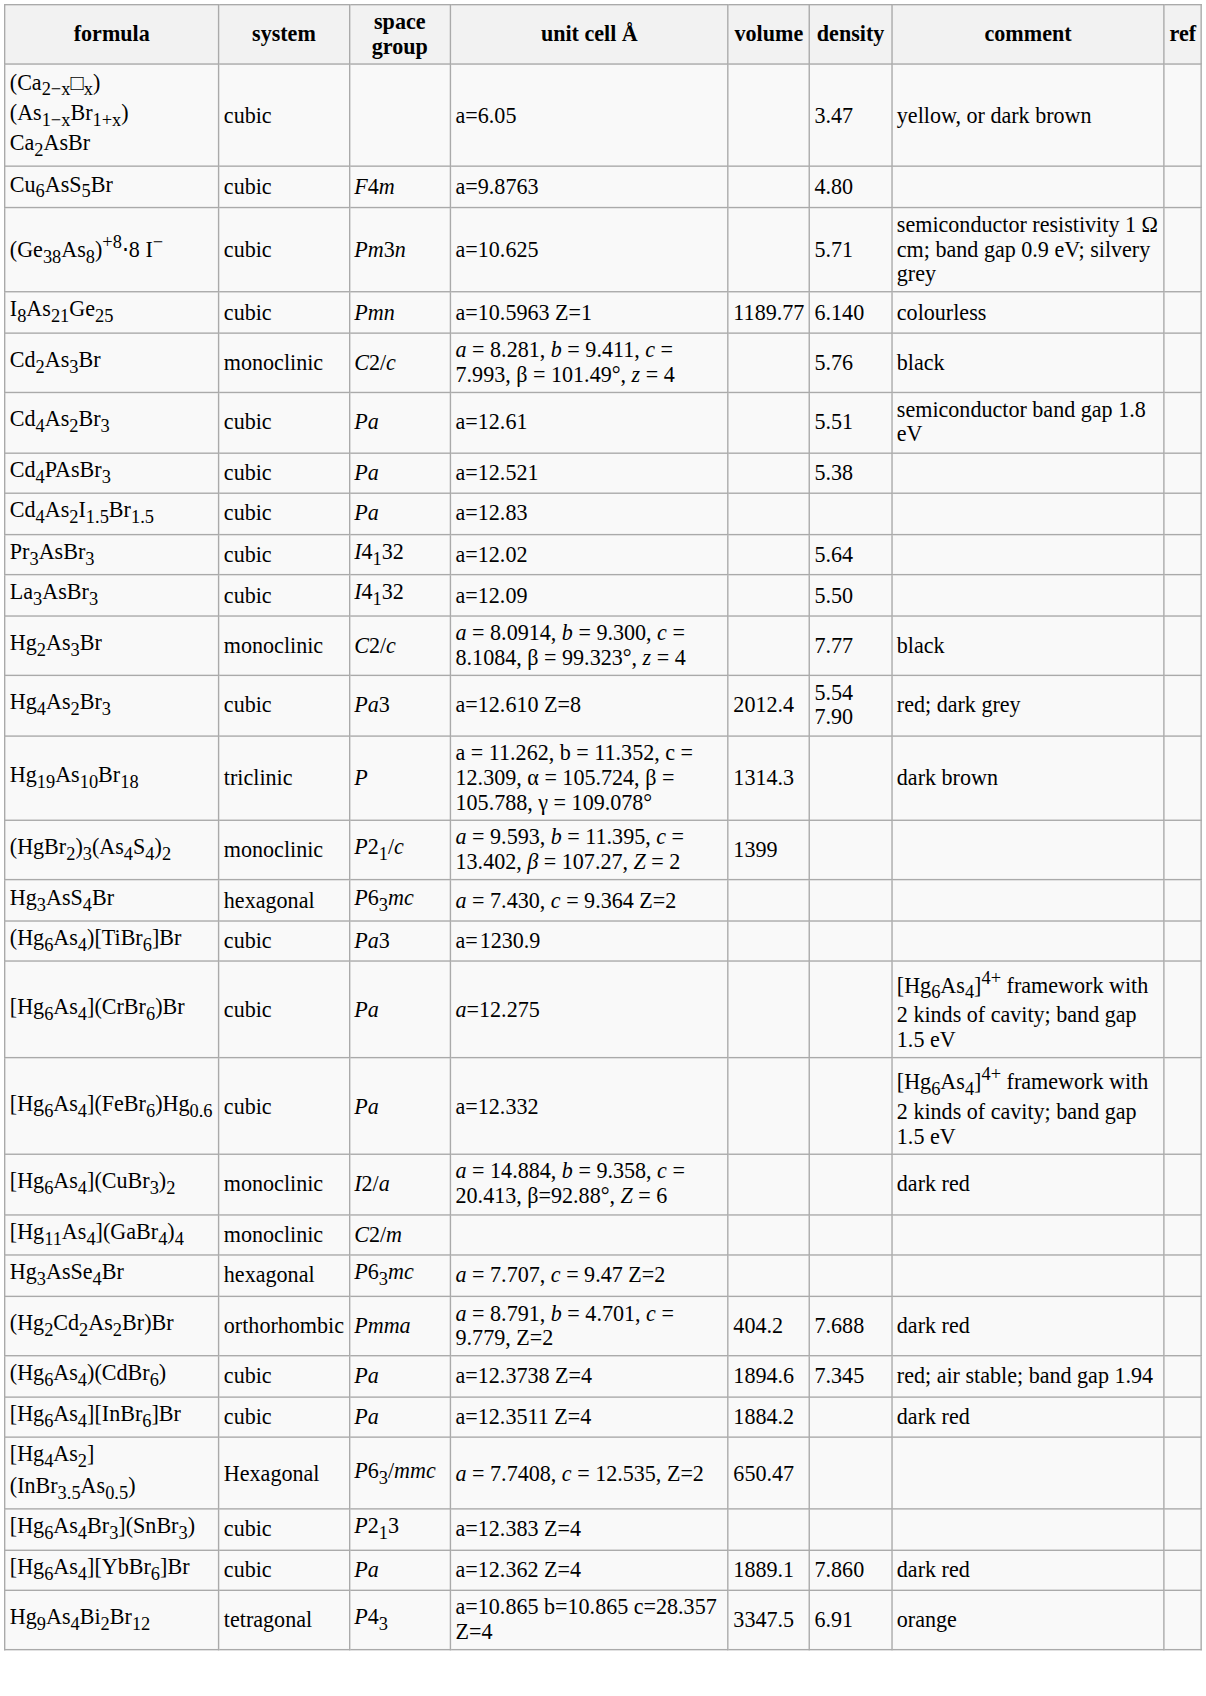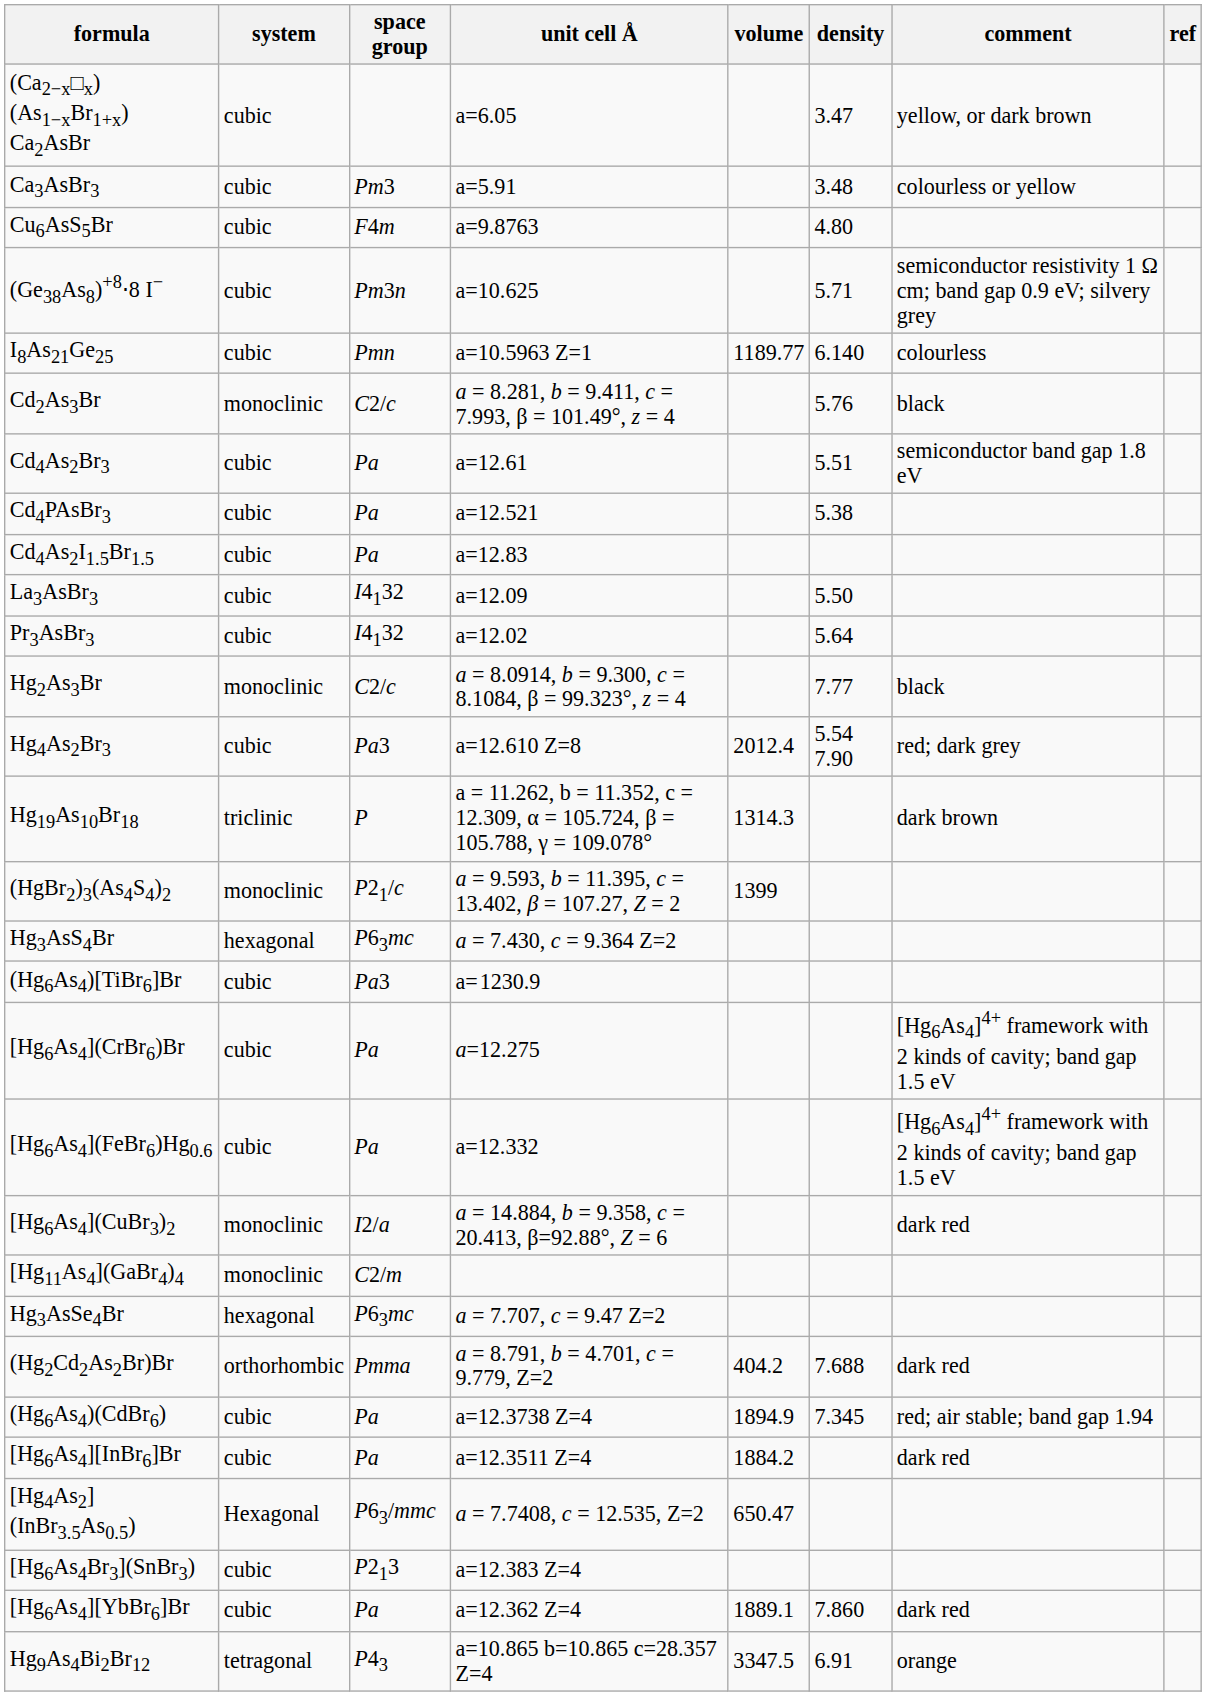+ row: Ca3AsBr3 | cubic | Pm3 | a=5.91 | 3.48 | colourless or yellow
rows swapped: La3AsBr3 <-> Pr3AsBr3
(Hg6As4)(CdBr6) | volume: 1894.6 -> 1894.9
